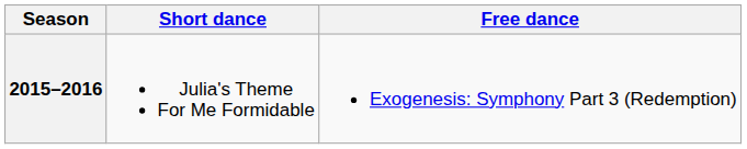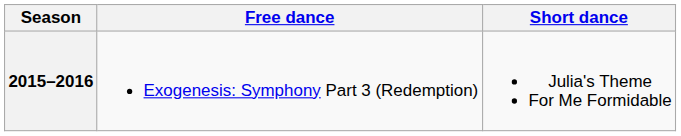columns swapped: Short dance <-> Free dance
